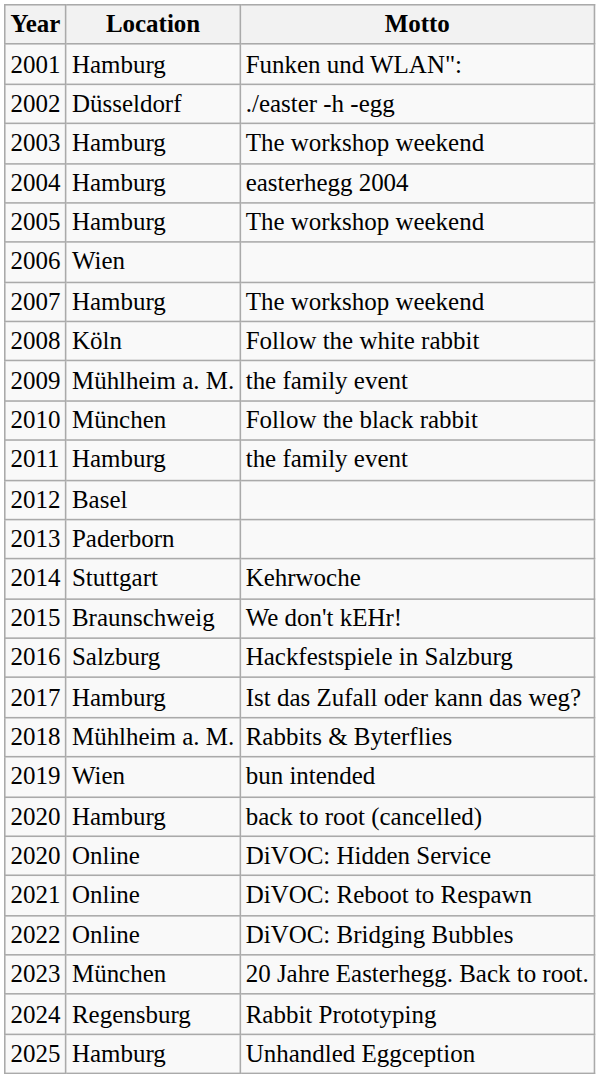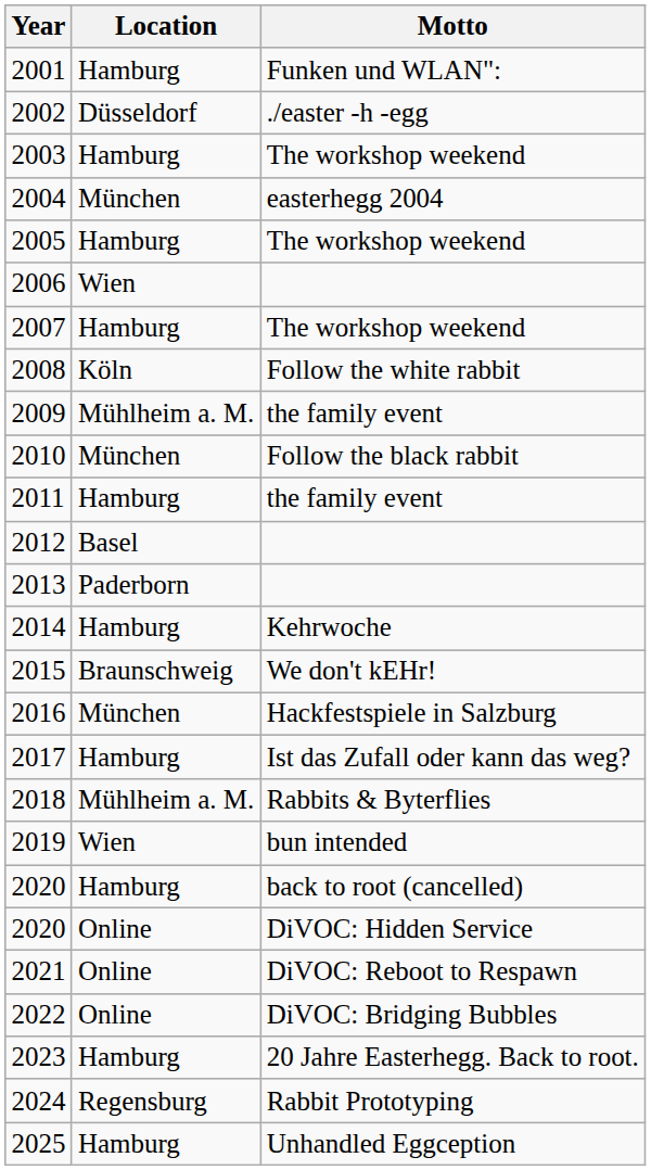2004 | Location: Hamburg -> München
2014 | Location: Stuttgart -> Hamburg
2016 | Location: Salzburg -> München
2023 | Location: München -> Hamburg
